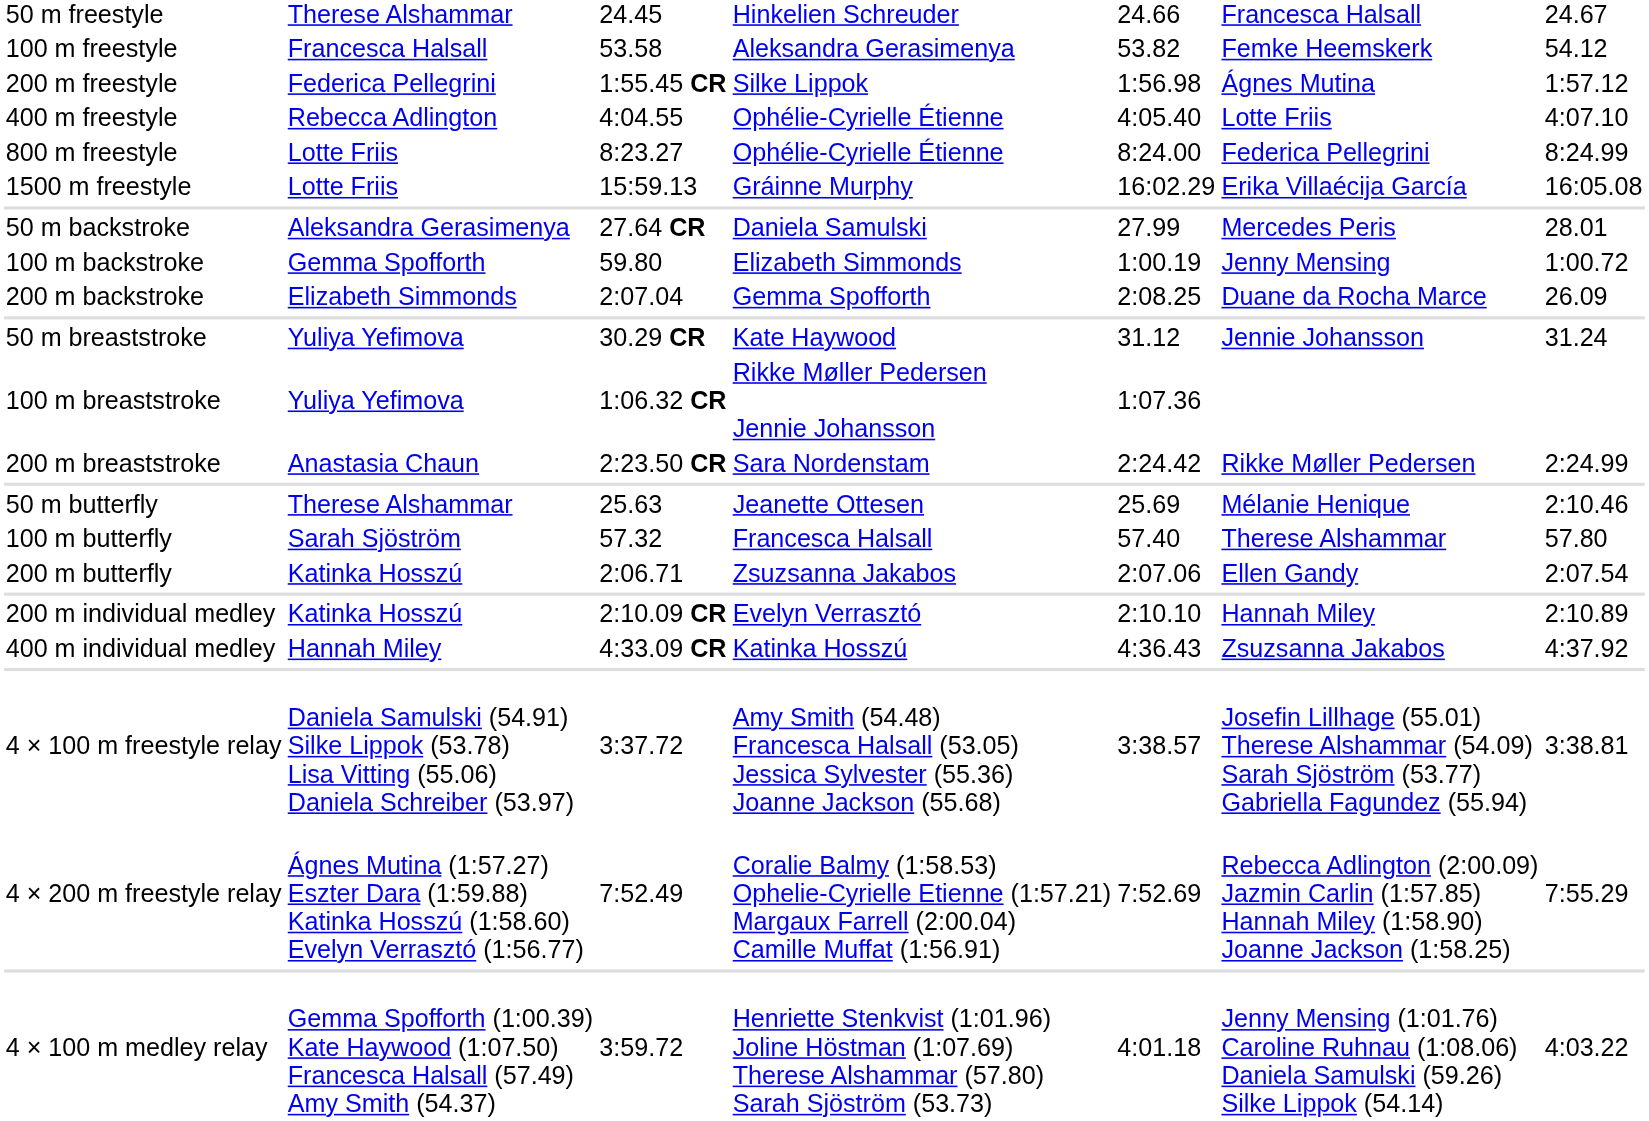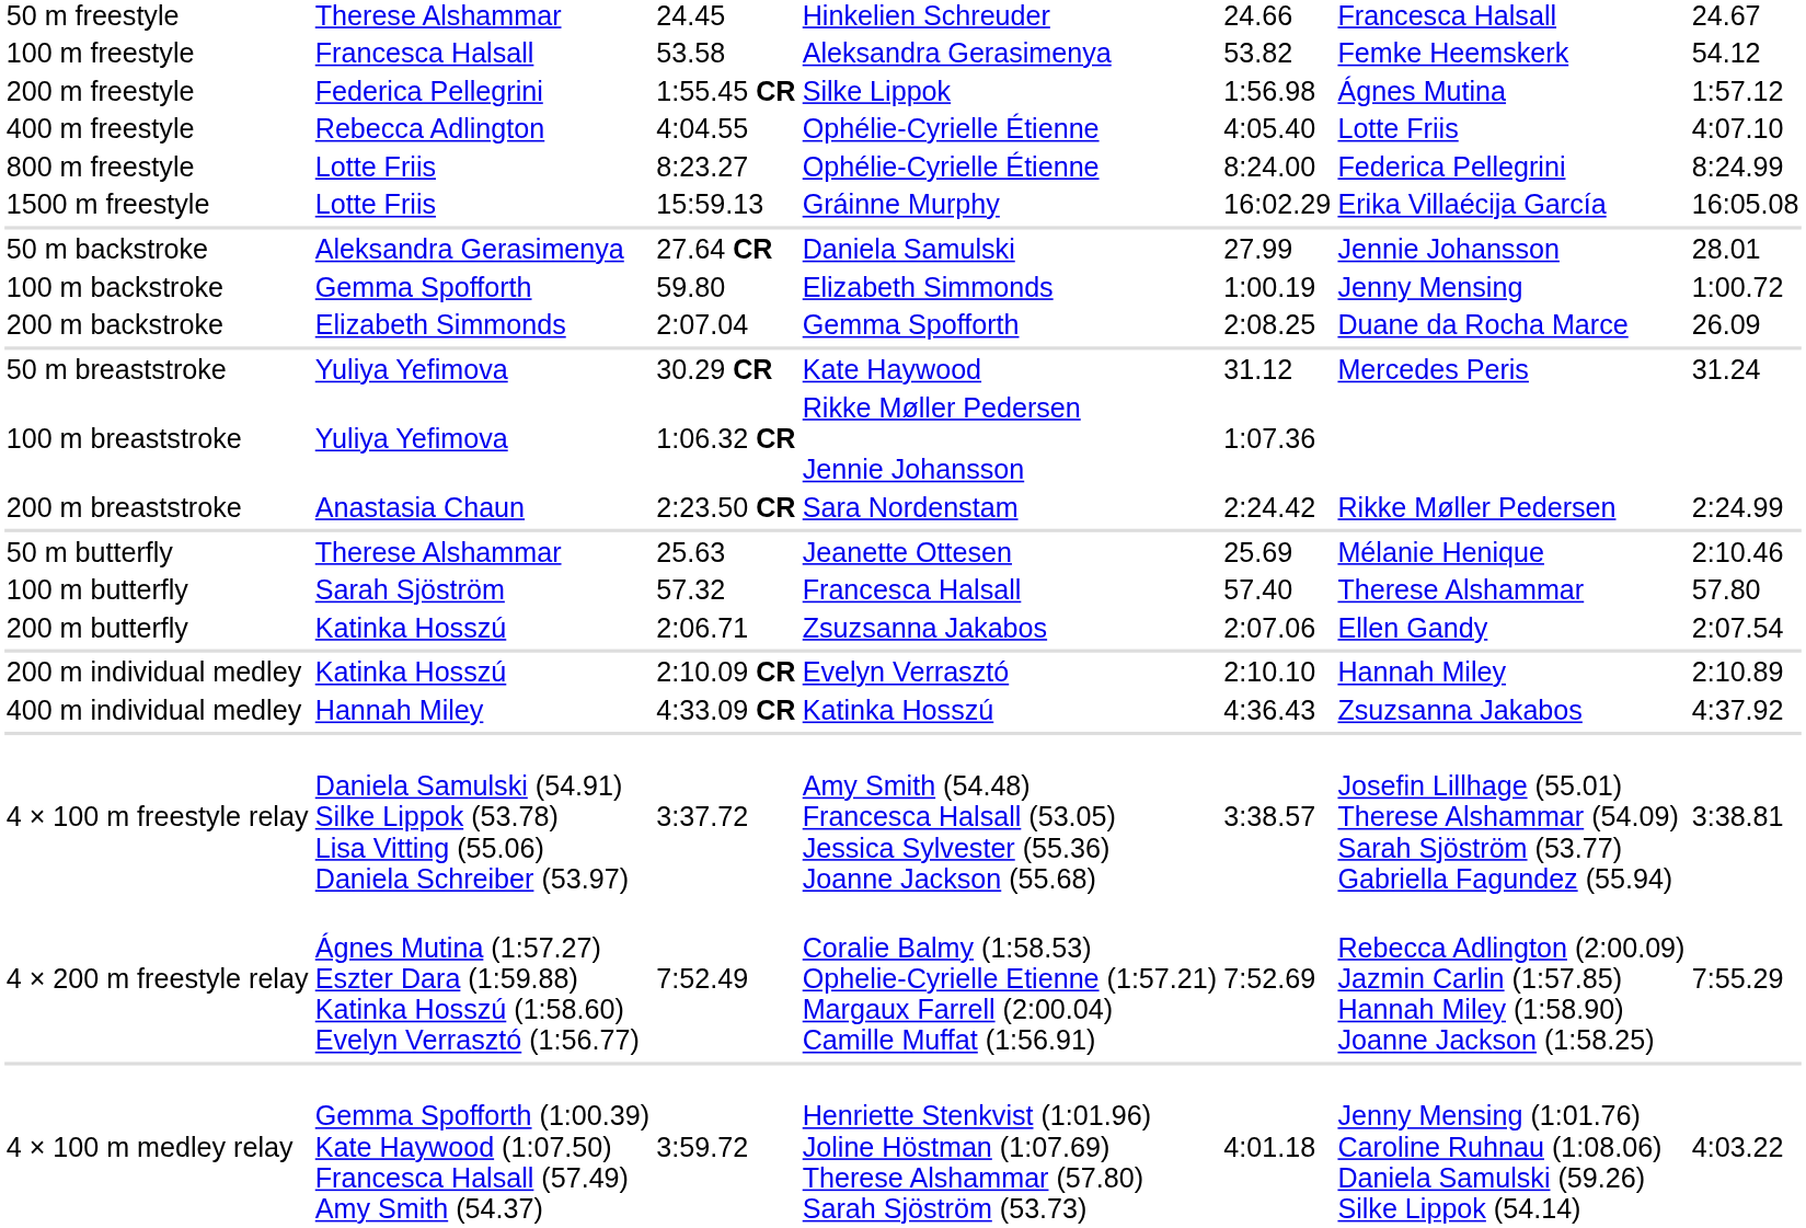50 m backstroke | column 6: Mercedes Peris -> Jennie Johansson
50 m breaststroke | column 6: Jennie Johansson -> Mercedes Peris
